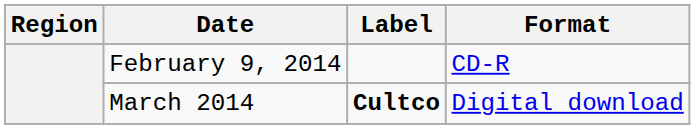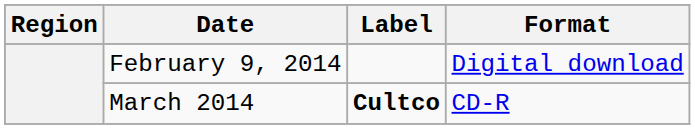February 9, 2014 | Format: CD-R -> Digital download
March 2014 | Format: Digital download -> CD-R
